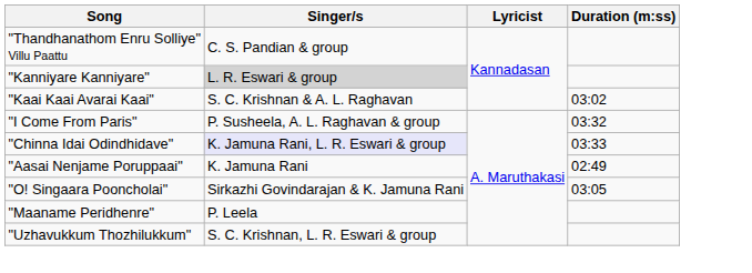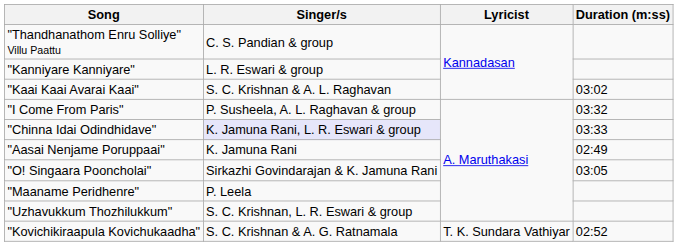"Kanniyare Kanniyare" | Singer/s: lightgrey background -> no background
+ row: "Kovichikiraapula Kovichukaadha" | S. C. Krishnan & A. G. Ratnamala | T. K. Sundara Vathiyar | 02:52
